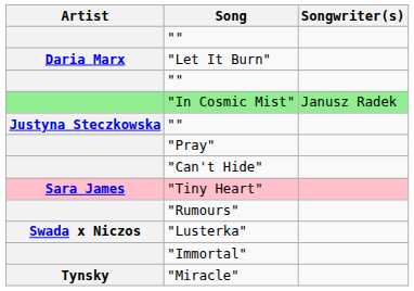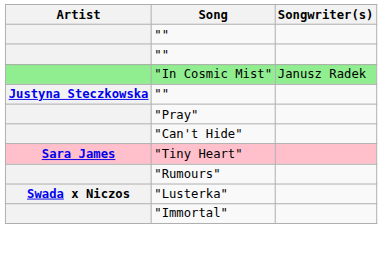- row: Daria Marx | "Let It Burn"
- row: Tynsky | "Miracle"
